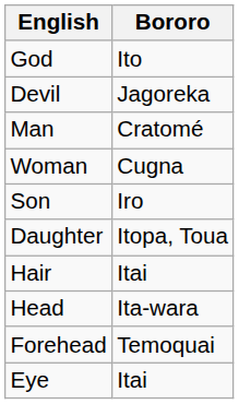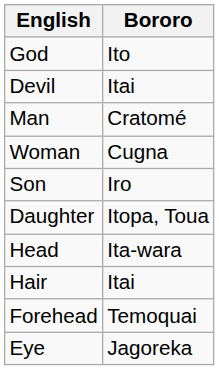Devil | Bororo: Jagoreka -> Itai
rows swapped: Head <-> Hair
Eye | Bororo: Itai -> Jagoreka
